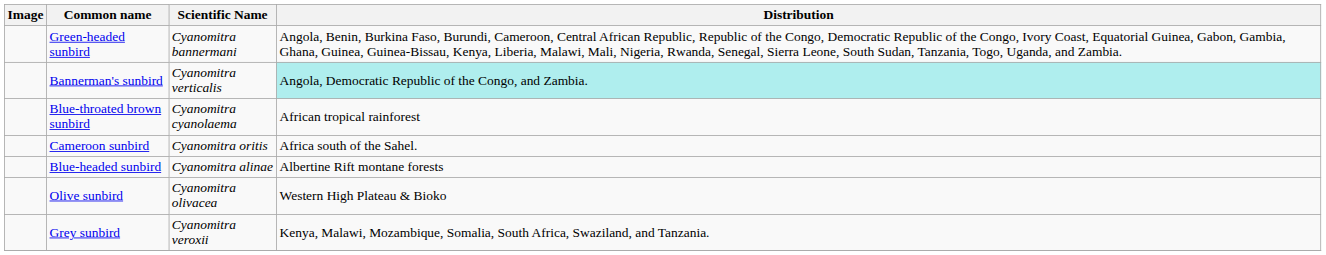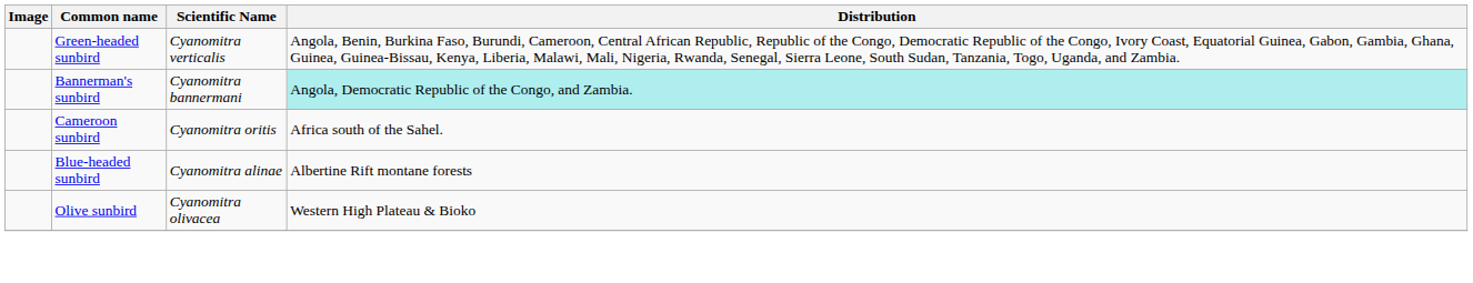Green-headed sunbird | Scientific Name: Cyanomitra bannermani -> Cyanomitra verticalis
Bannerman's sunbird | Scientific Name: Cyanomitra verticalis -> Cyanomitra bannermani
- row: Blue-throated brown sunbird | Cyanomitra cyanolaema | African tropical rainforest
- row: Grey sunbird | Cyanomitra veroxii | Kenya, Malawi, Mozambique, Somalia, South Africa, Swaziland, and Tanzania.
